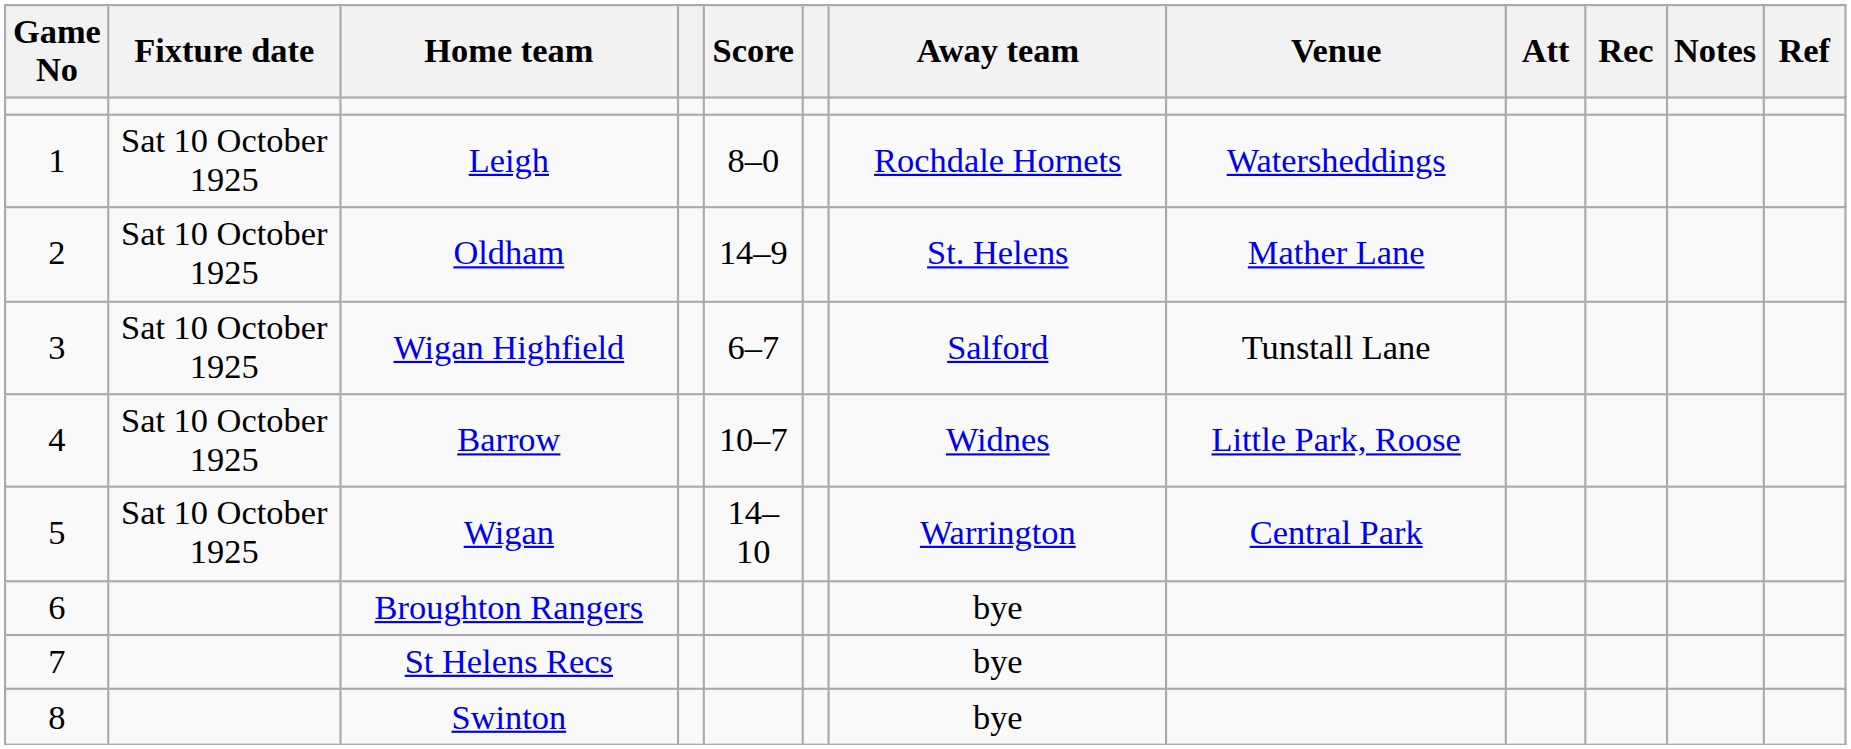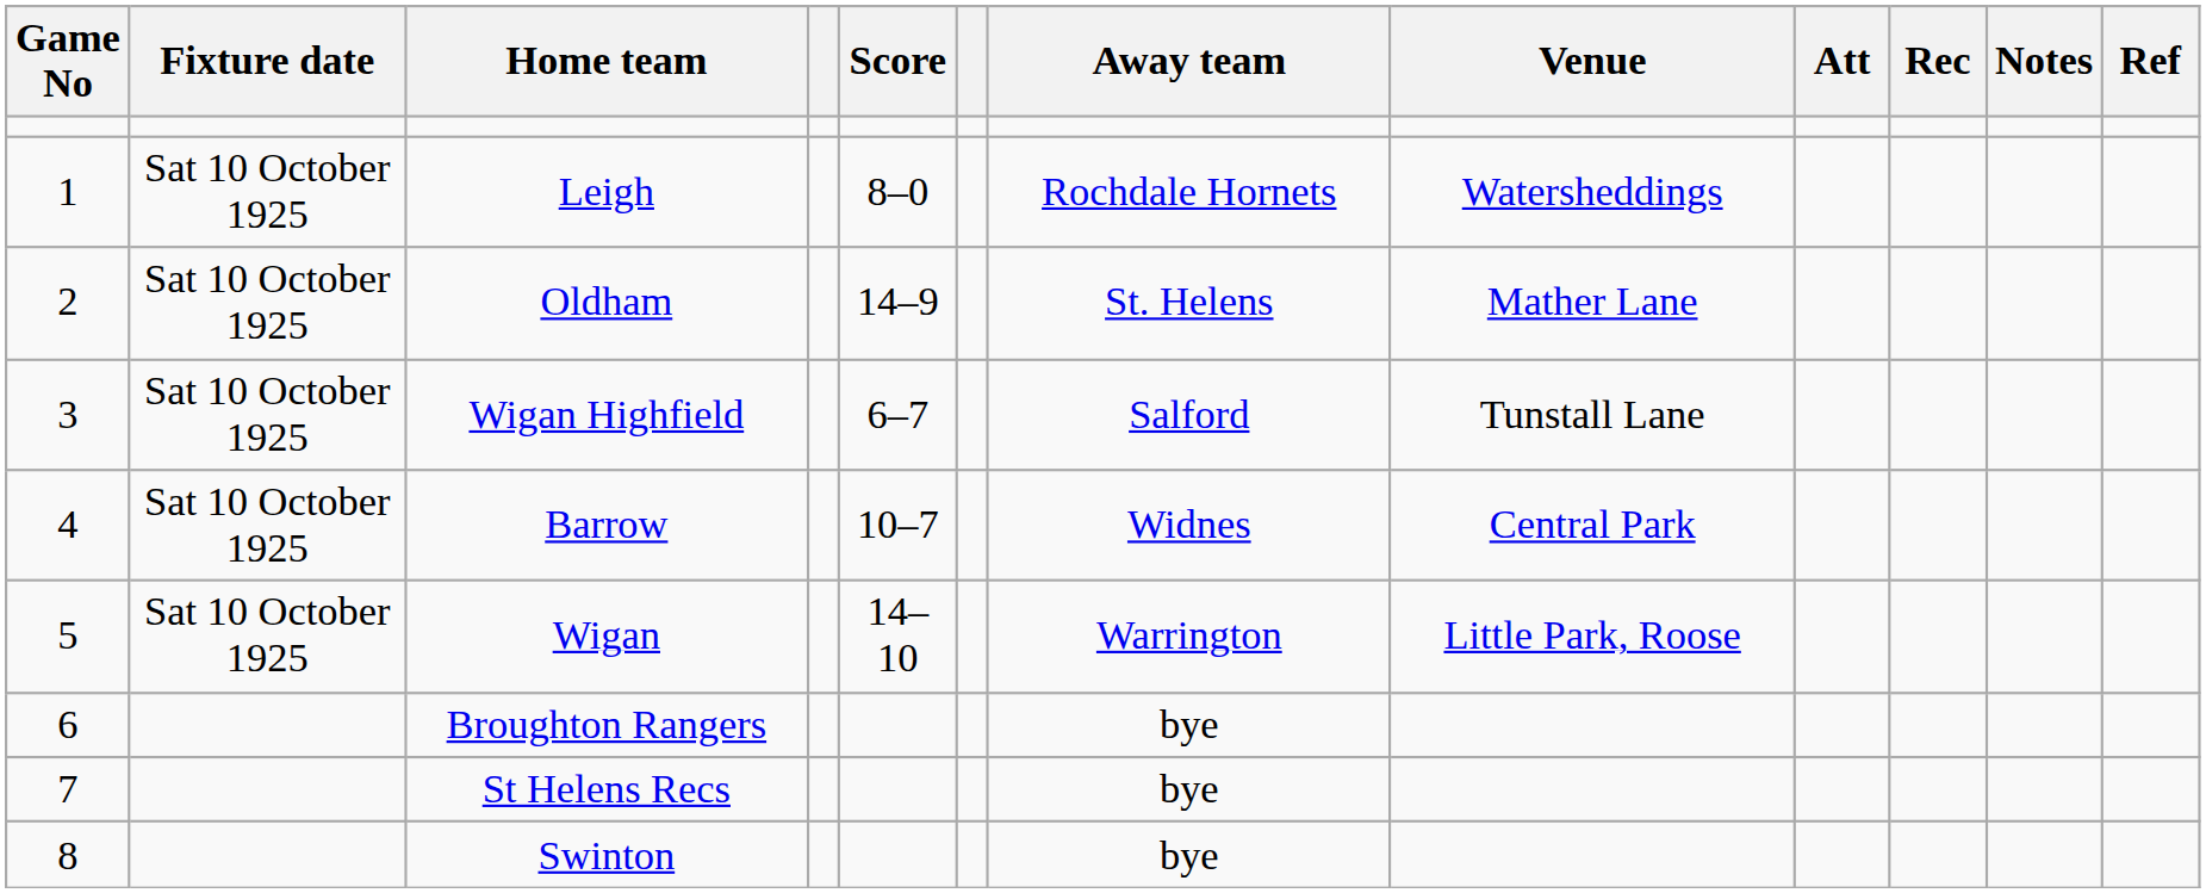Barrow | Venue: Little Park, Roose -> Central Park
Wigan | Venue: Central Park -> Little Park, Roose
